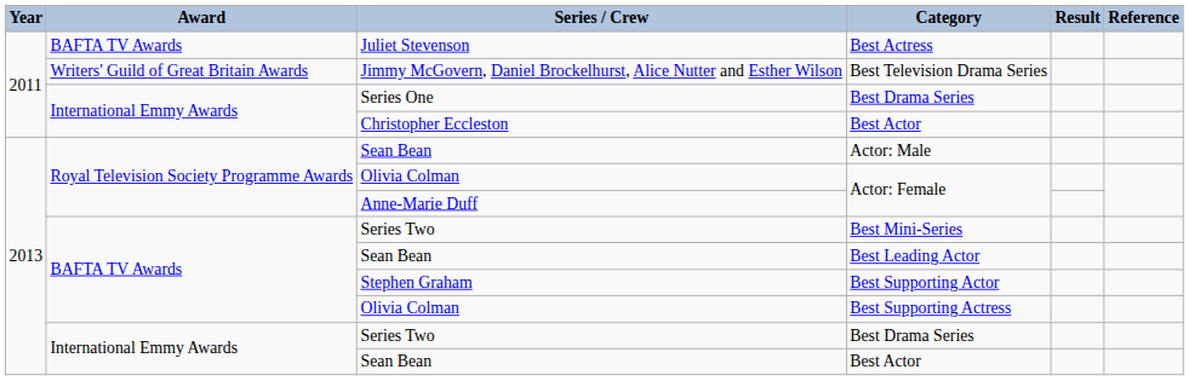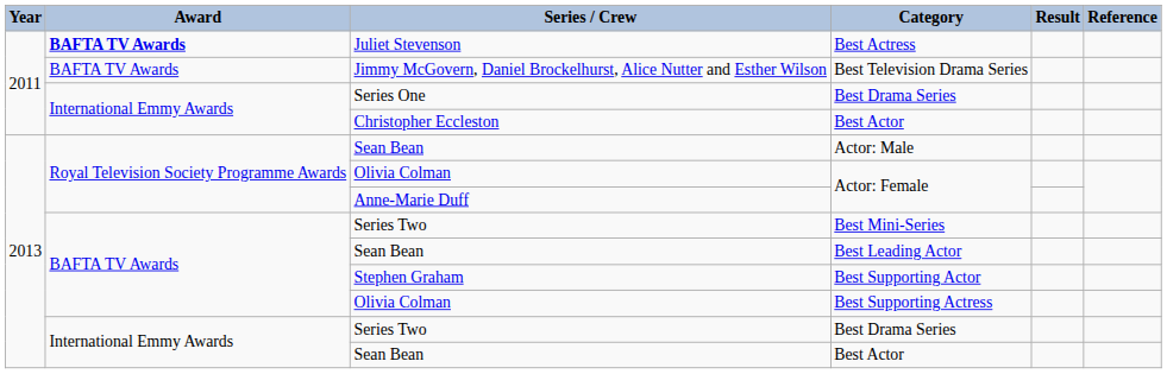Best Actress | Award: normal -> bold
Best Television Drama Series | Award: Writers' Guild of Great Britain Awards -> BAFTA TV Awards
